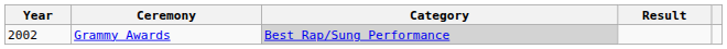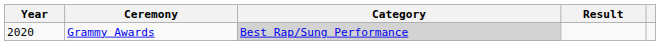Grammy Awards | Year: 2002 -> 2020
